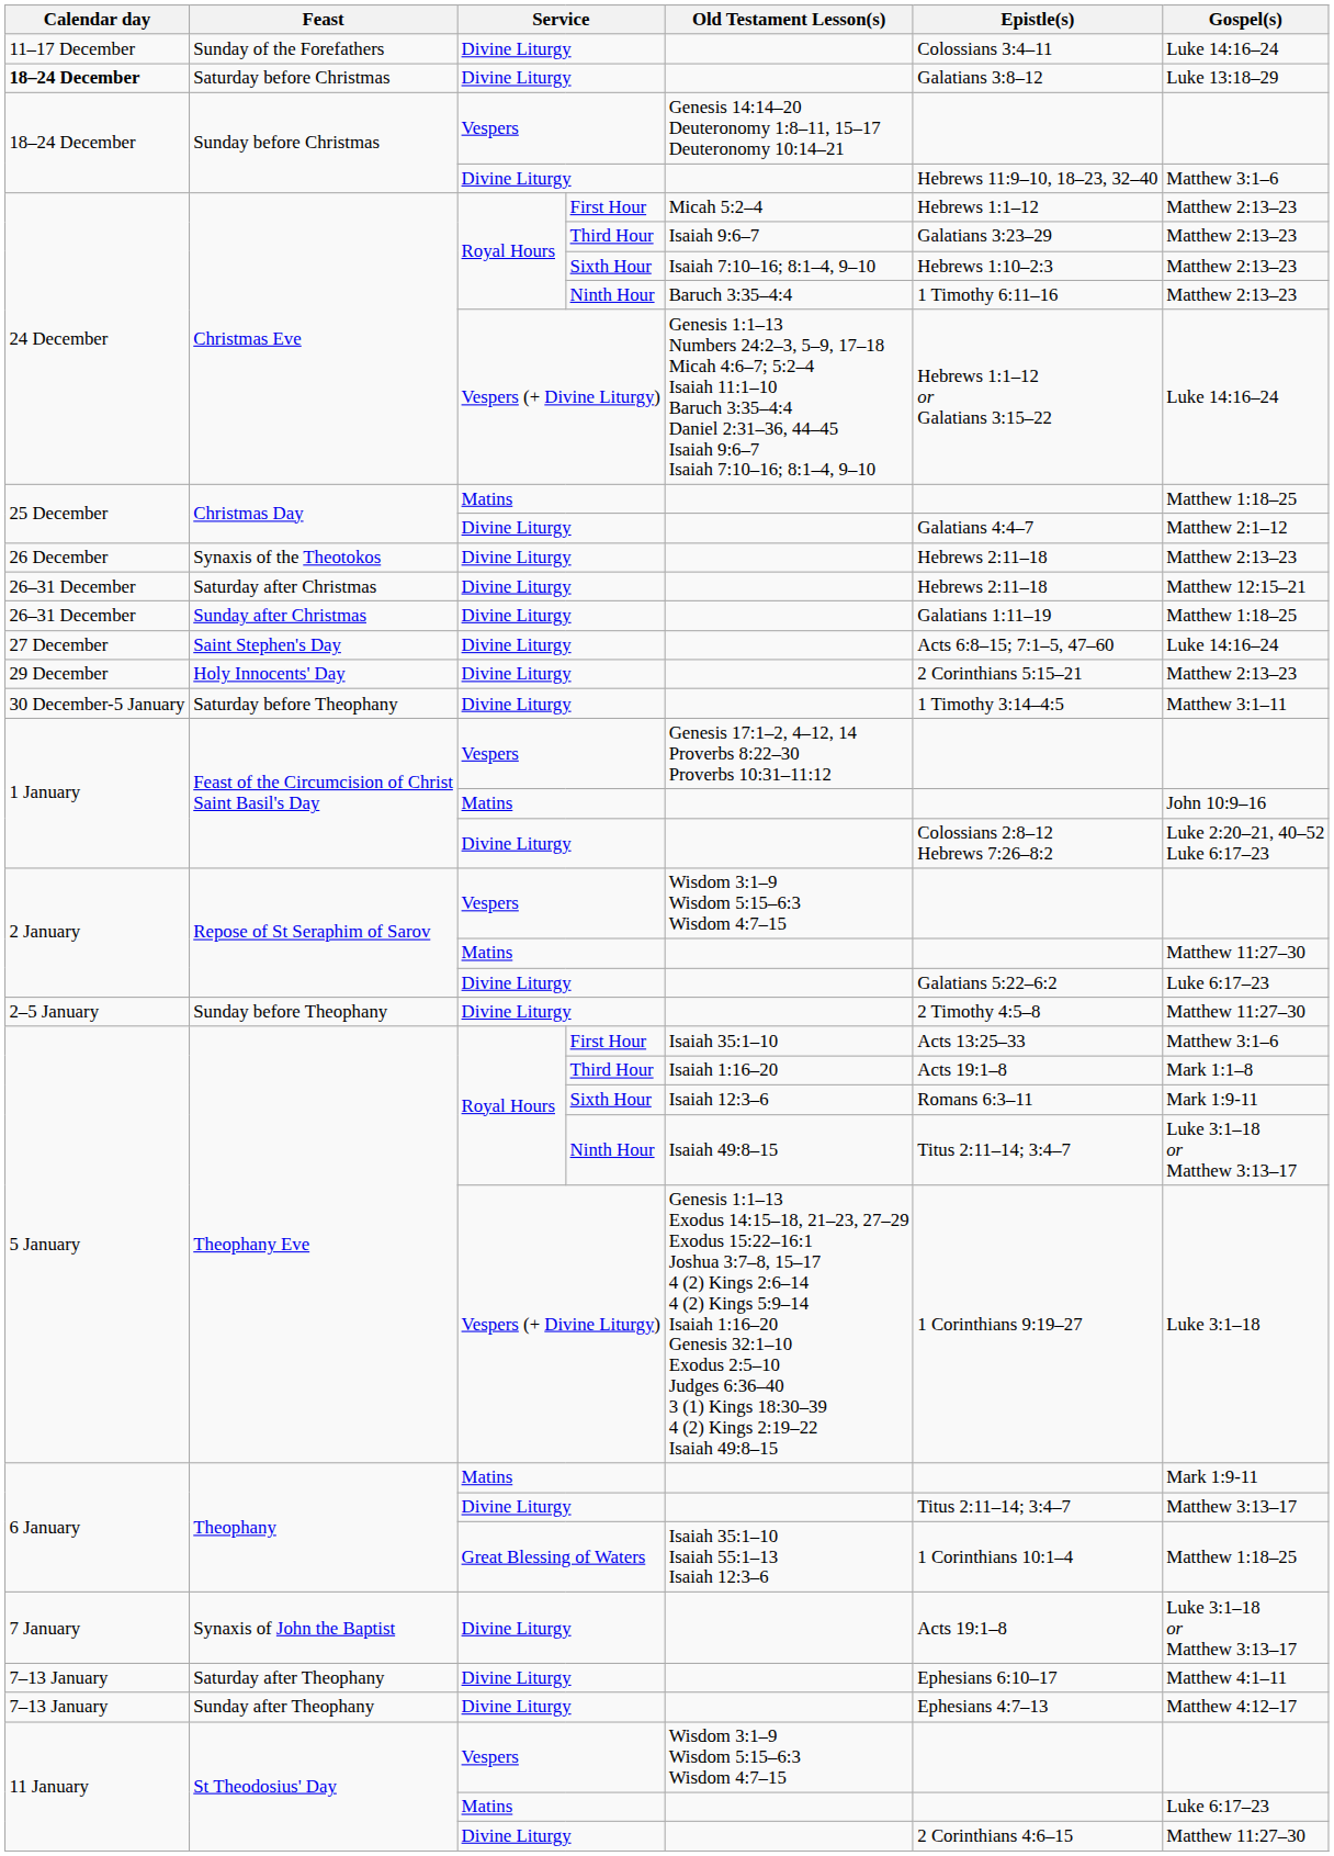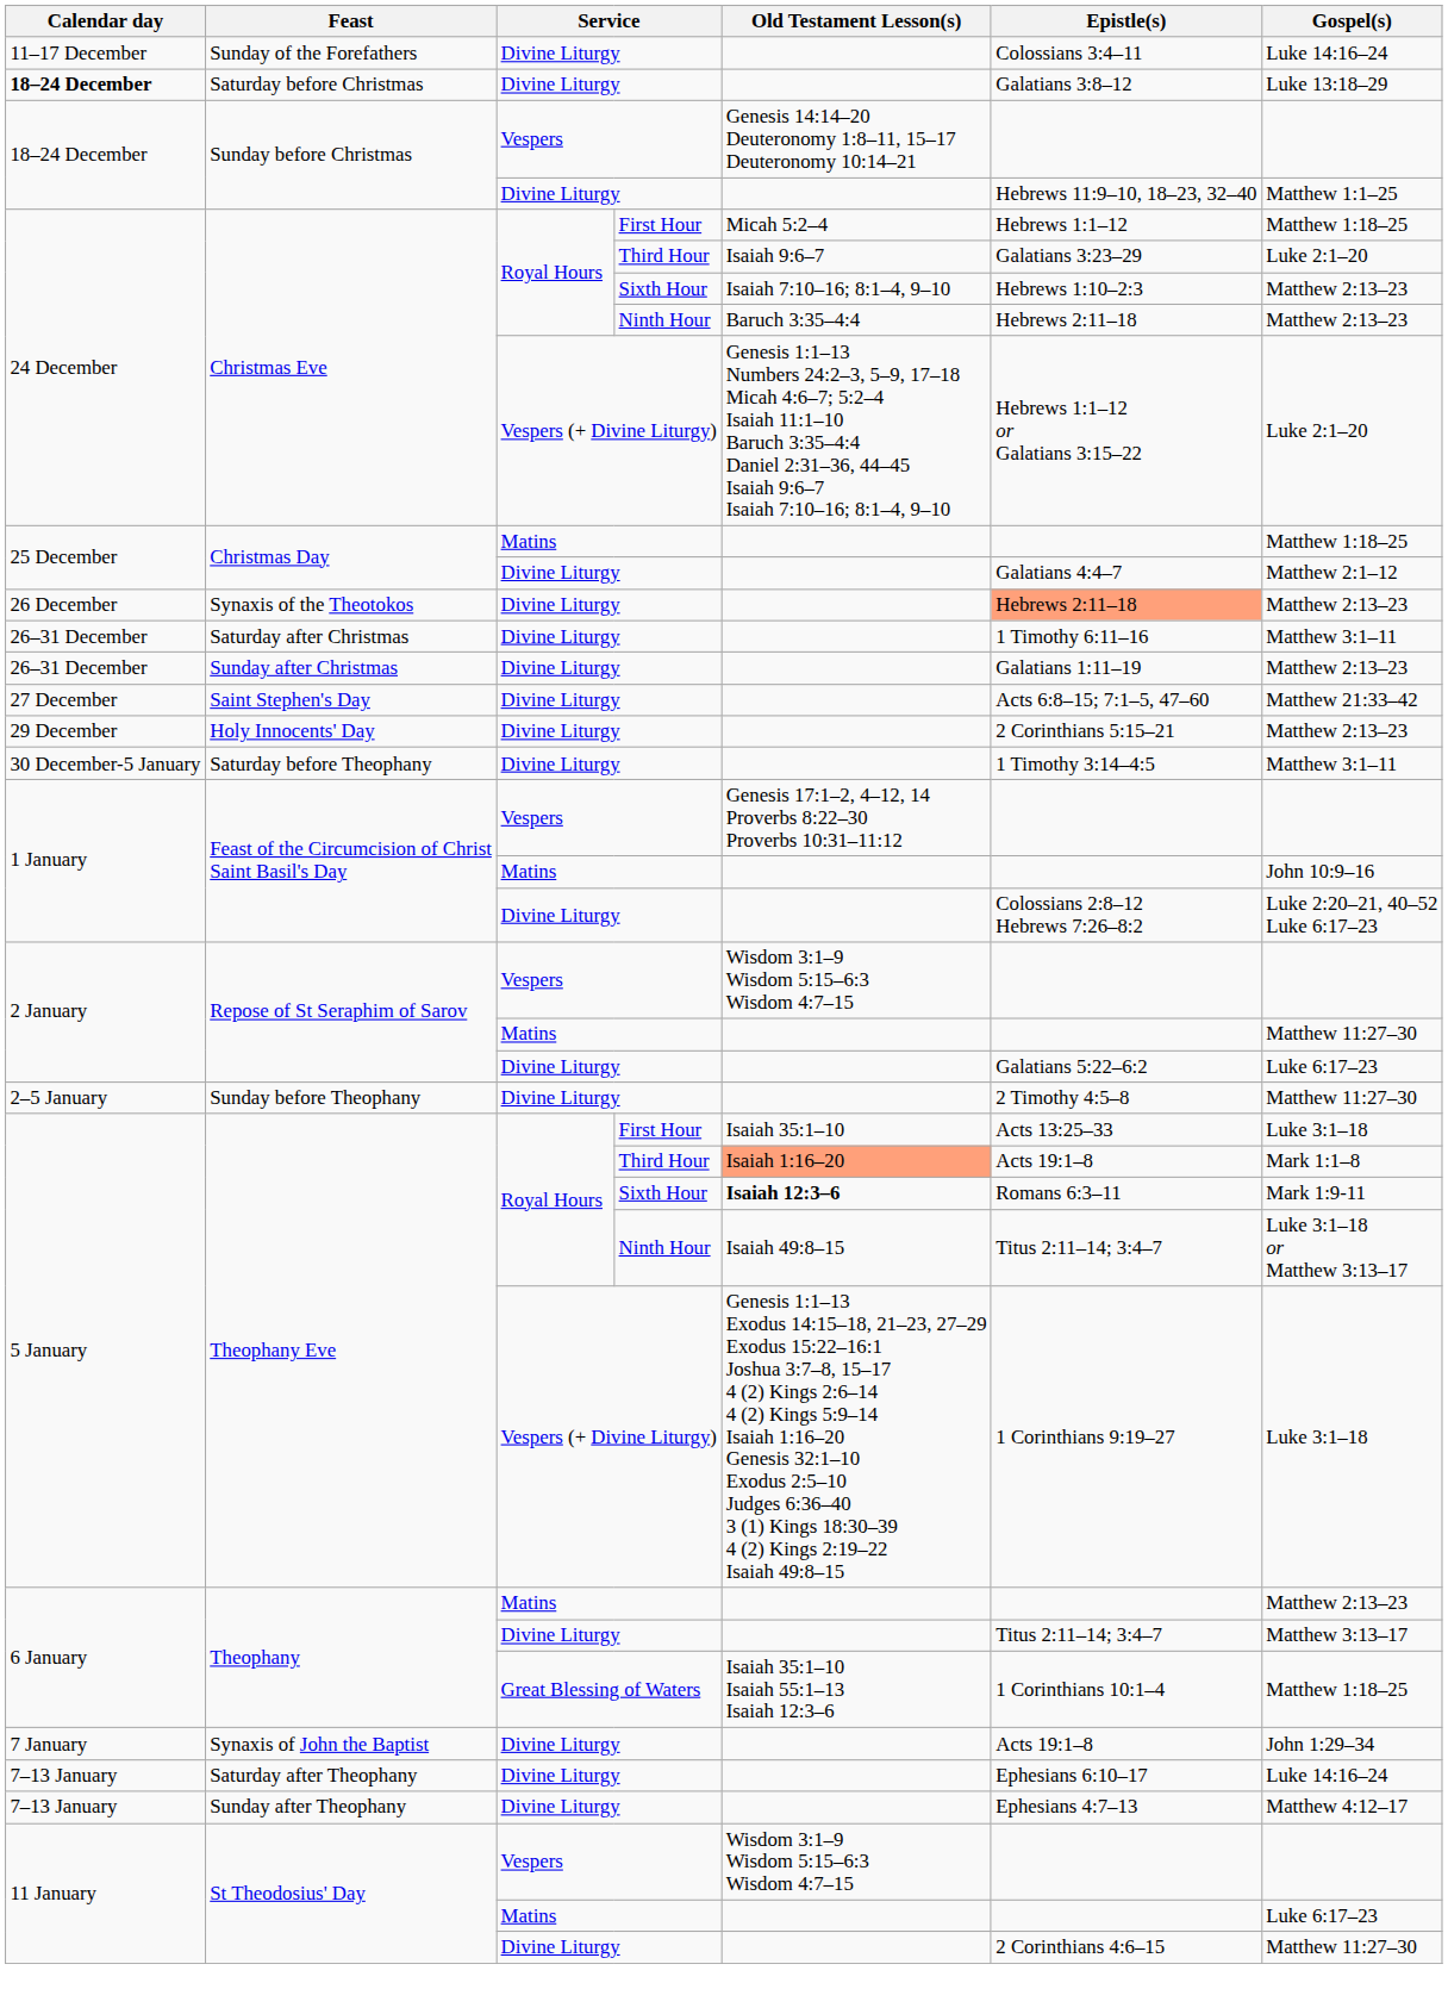Sunday before Christmas / Divine Liturgy | Gospel(s): Matthew 3:1–6 -> Matthew 1:1–25
Christmas Eve / First Hour | Gospel(s): Matthew 2:13–23 -> Matthew 1:18–25
Christmas Eve / Third Hour | Gospel(s): Matthew 2:13–23 -> Luke 2:1–20
Christmas Eve / Ninth Hour | Epistle(s): 1 Timothy 6:11–16 -> Hebrews 2:11–18
Christmas Eve / Vespers (+ Divine Liturgy) | Gospel(s): Luke 14:16–24 -> Luke 2:1–20
Synaxis of the Theotokos | Epistle(s): no background -> lightsalmon background
Saturday after Christmas | Epistle(s): Hebrews 2:11–18 -> 1 Timothy 6:11–16
Saturday after Christmas | Gospel(s): Matthew 12:15–21 -> Matthew 3:1–11
Sunday after Christmas | Gospel(s): Matthew 1:18–25 -> Matthew 2:13–23
Saint Stephen's Day | Gospel(s): Luke 14:16–24 -> Matthew 21:33–42
Theophany Eve / First Hour | Gospel(s): Matthew 3:1–6 -> Luke 3:1–18
Theophany Eve / Third Hour | Old Testament Lesson(s): no background -> lightsalmon background
Theophany Eve / Sixth Hour | Old Testament Lesson(s): normal -> bold
Theophany / Matins | Gospel(s): Mark 1:9-11 -> Matthew 2:13–23
Synaxis of John the Baptist | Gospel(s): Luke 3:1–18 or Matthew 3:13–17 -> John 1:29–34
Saturday after Theophany | Gospel(s): Matthew 4:1–11 -> Luke 14:16–24
